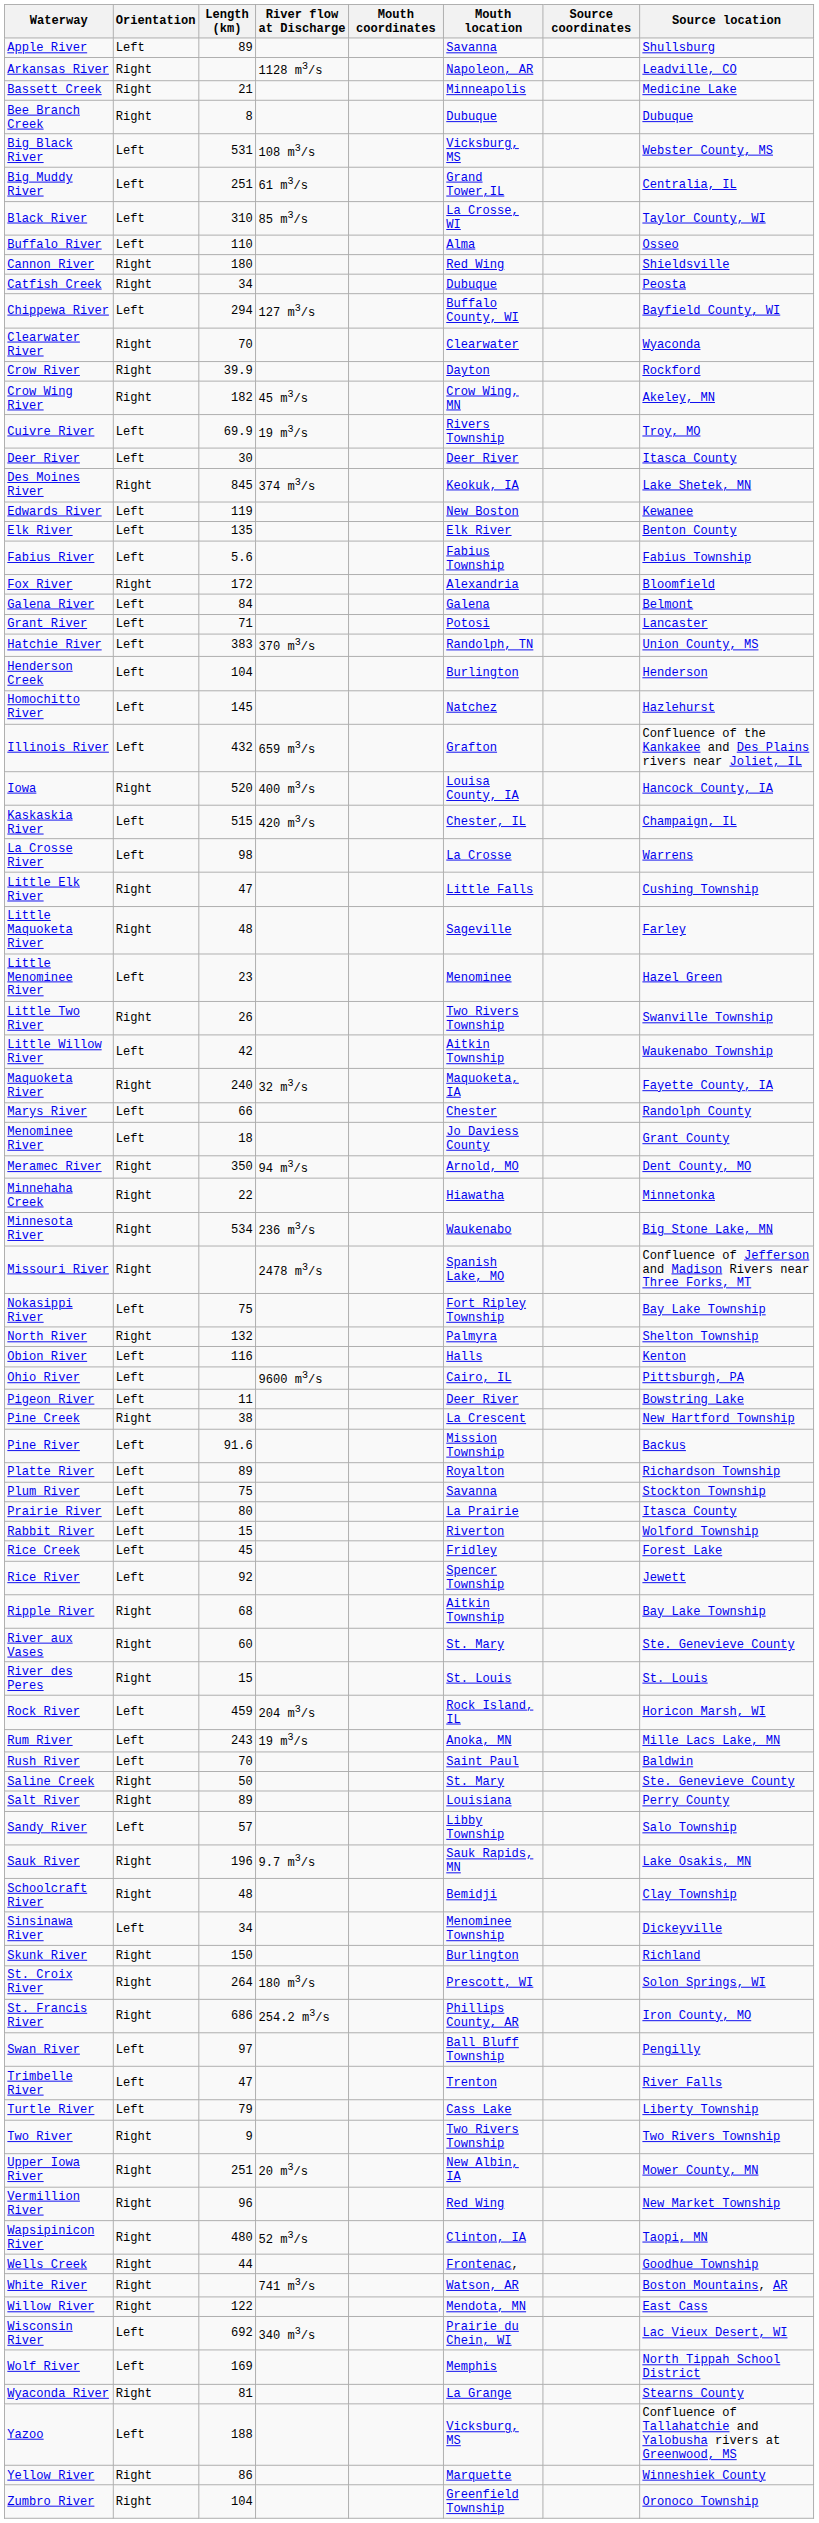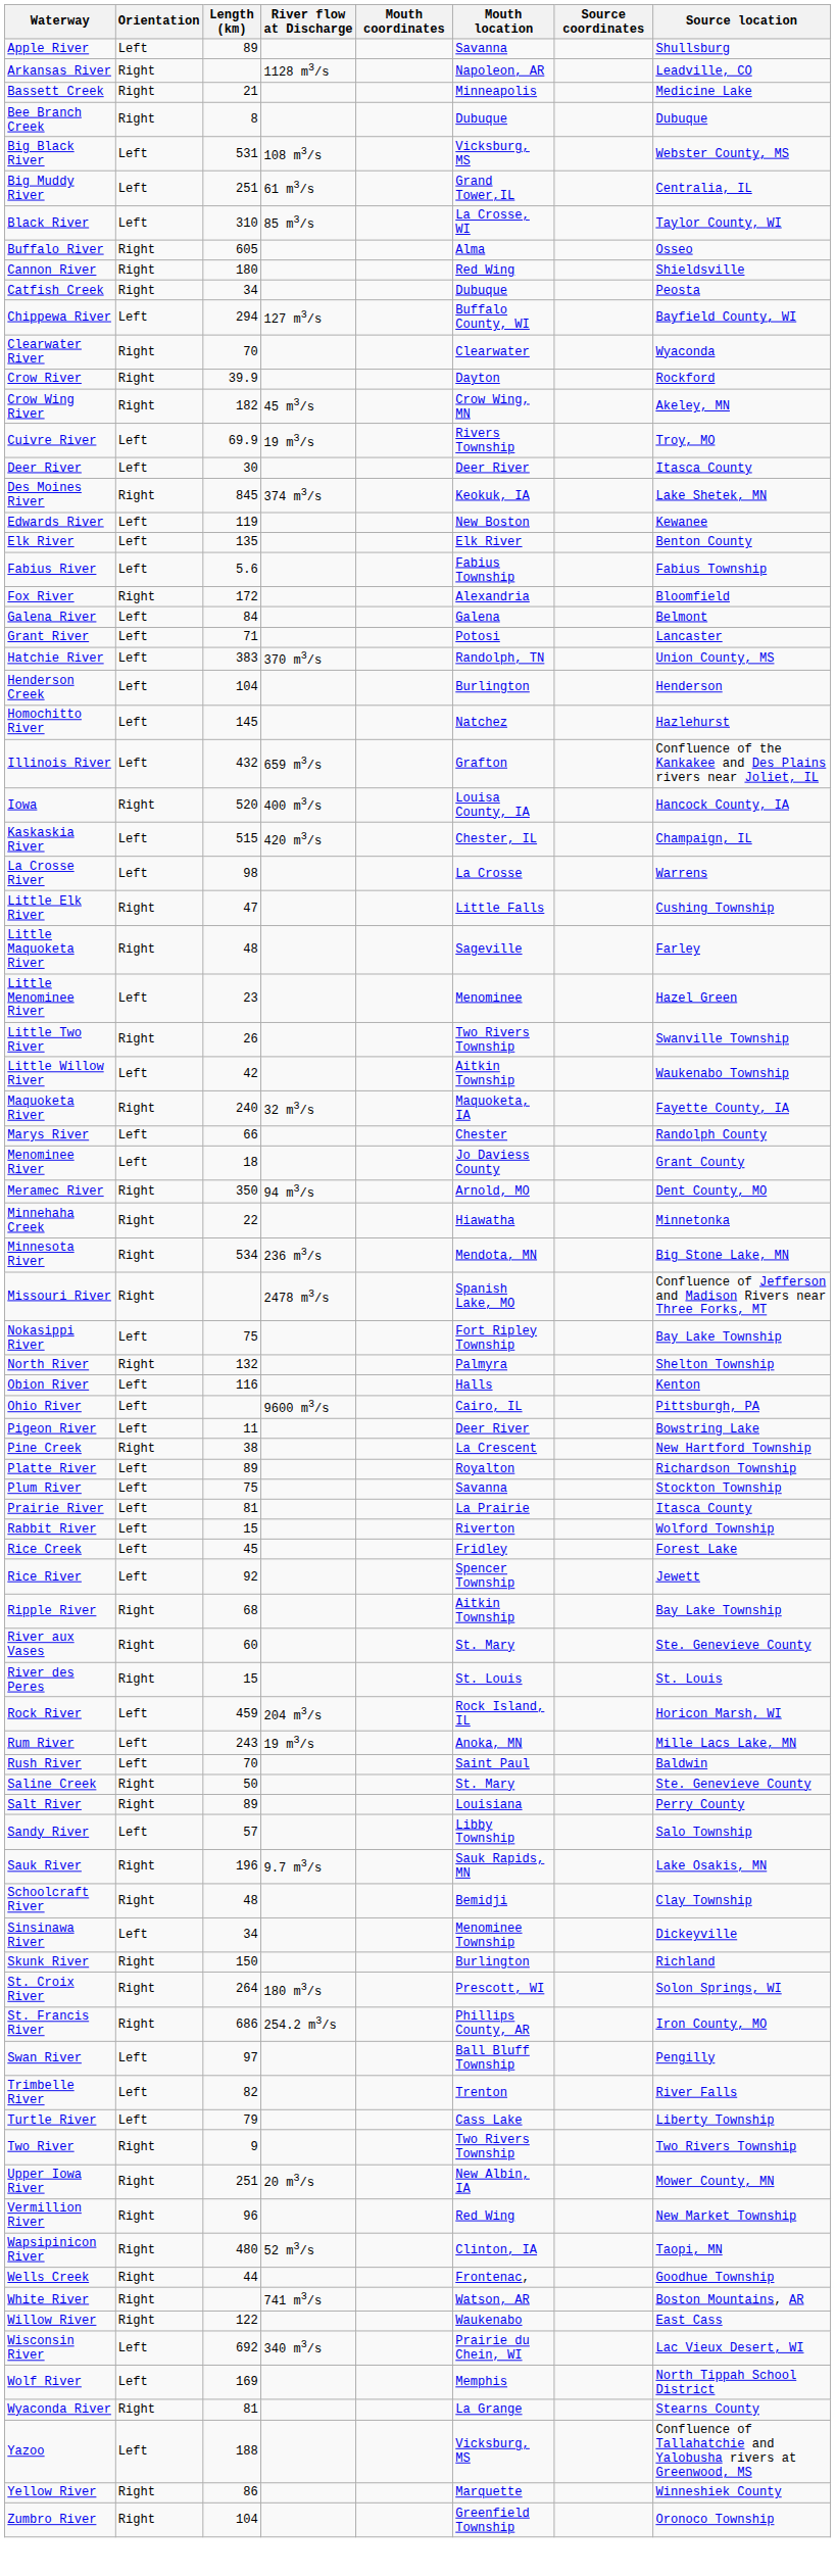Buffalo River | Orientation: Left -> Right
Buffalo River | Length (km): 110 -> 605
Minnesota River | Mouth location: Waukenabo -> Mendota, MN
- row: Pine River | Left | 91.6 | Mission Township | Backus
Prairie River | Length (km): 80 -> 81
Trimbelle River | Length (km): 47 -> 82
Willow River | Mouth location: Mendota, MN -> Waukenabo
